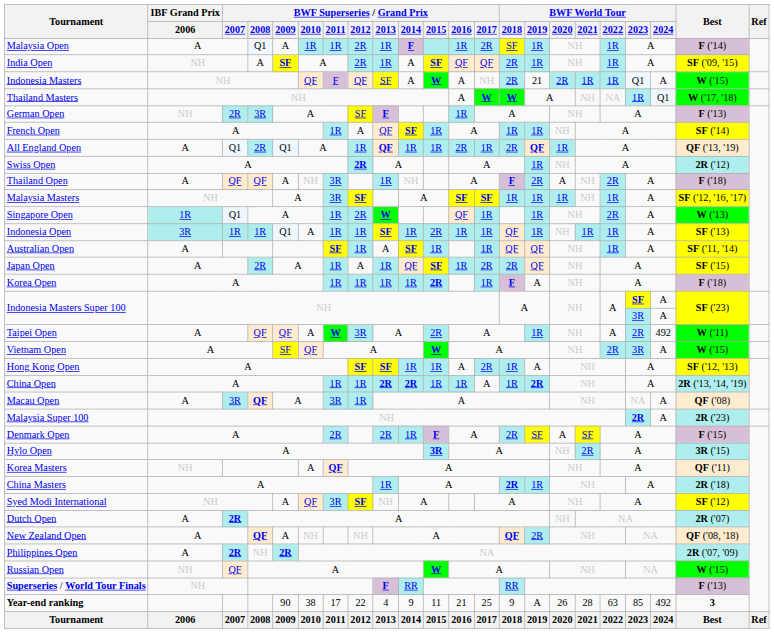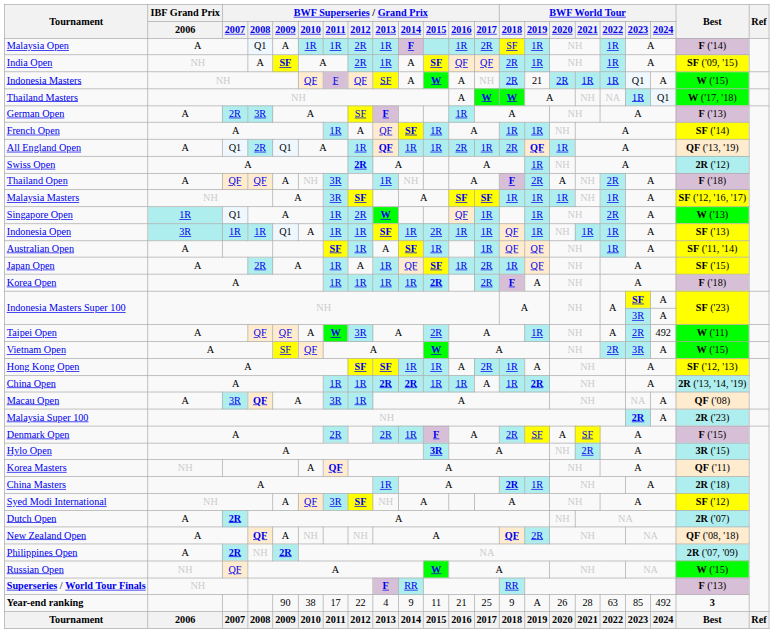German Open | IBF Grand Prix / 2006: NH -> A
Japan Open | BWF World Tour / 2018: 2R -> 1R
Korea Open | BWF Superseries / Grand Prix / 2017: 1R -> 2R
